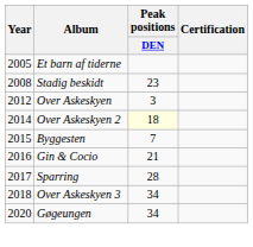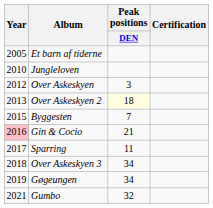- row: 2008 | Stadig beskidt | 23
+ row: 2010 | Jungleloven
Over Askeskyen 2 | Year: 2014 -> 2013
Gin & Cocio | Year: no background -> pink background
Sparring | Peak positions / DEN: 28 -> 11
Gøgeungen | Year: 2020 -> 2019
+ row: 2021 | Gumbo | 32
